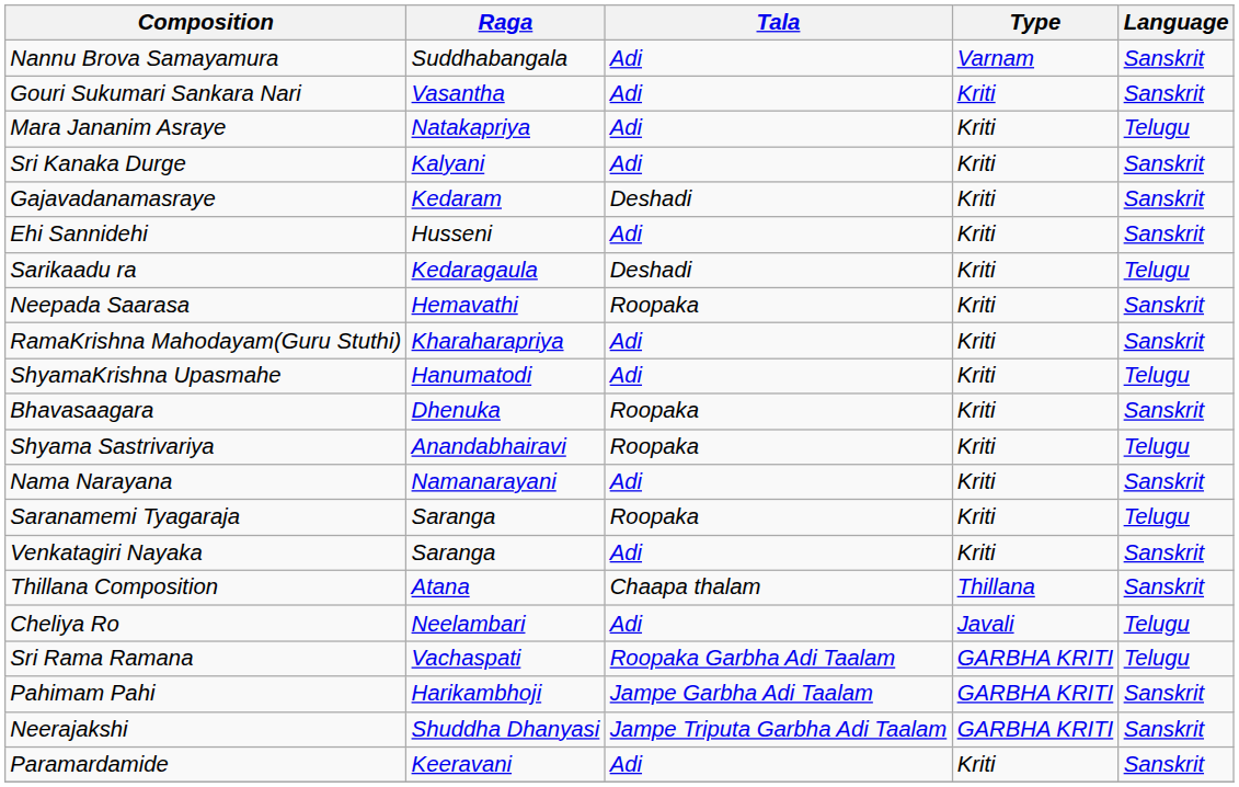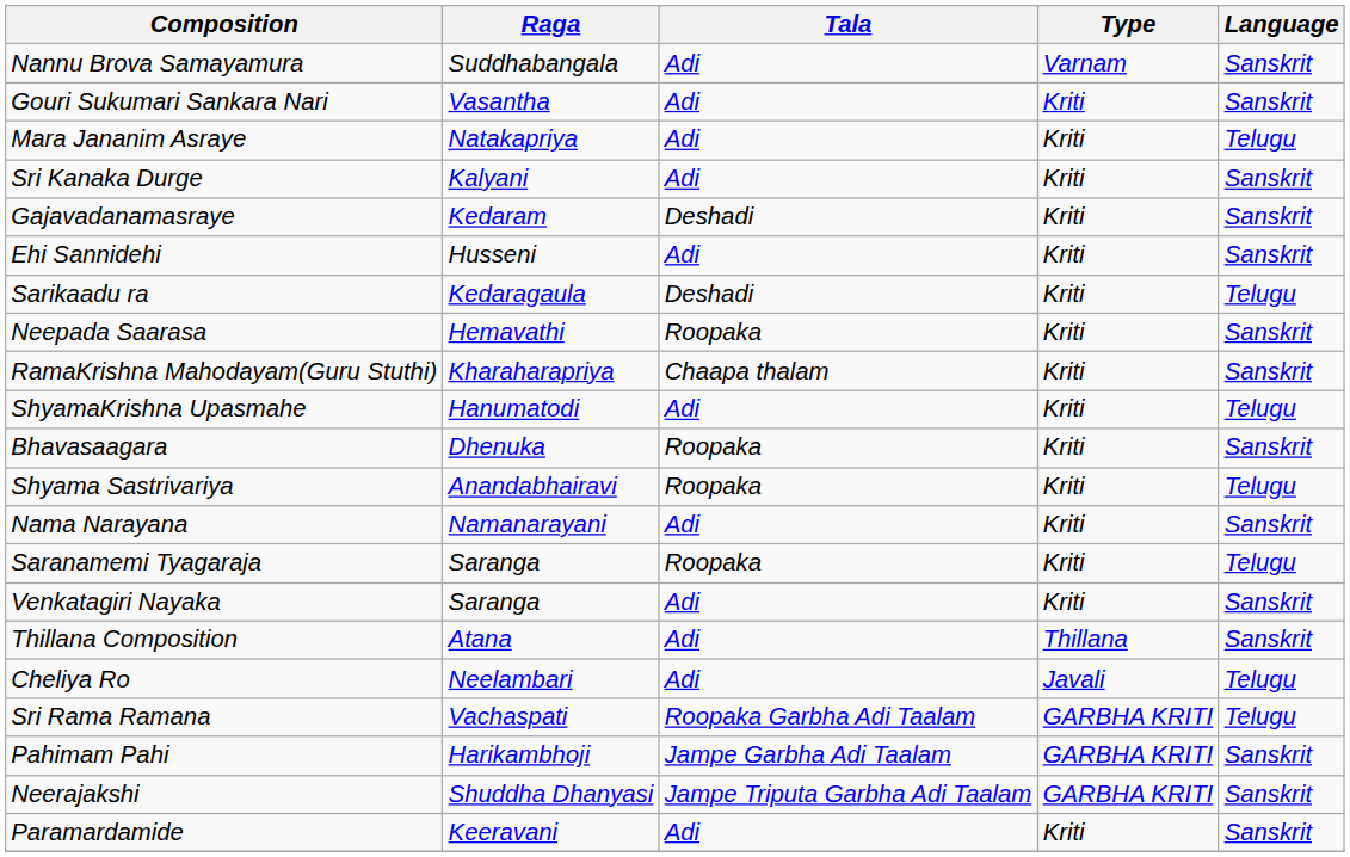RamaKrishna Mahodayam(Guru Stuthi) | Tala: Adi -> Chaapa thalam
Thillana Composition | Tala: Chaapa thalam -> Adi
